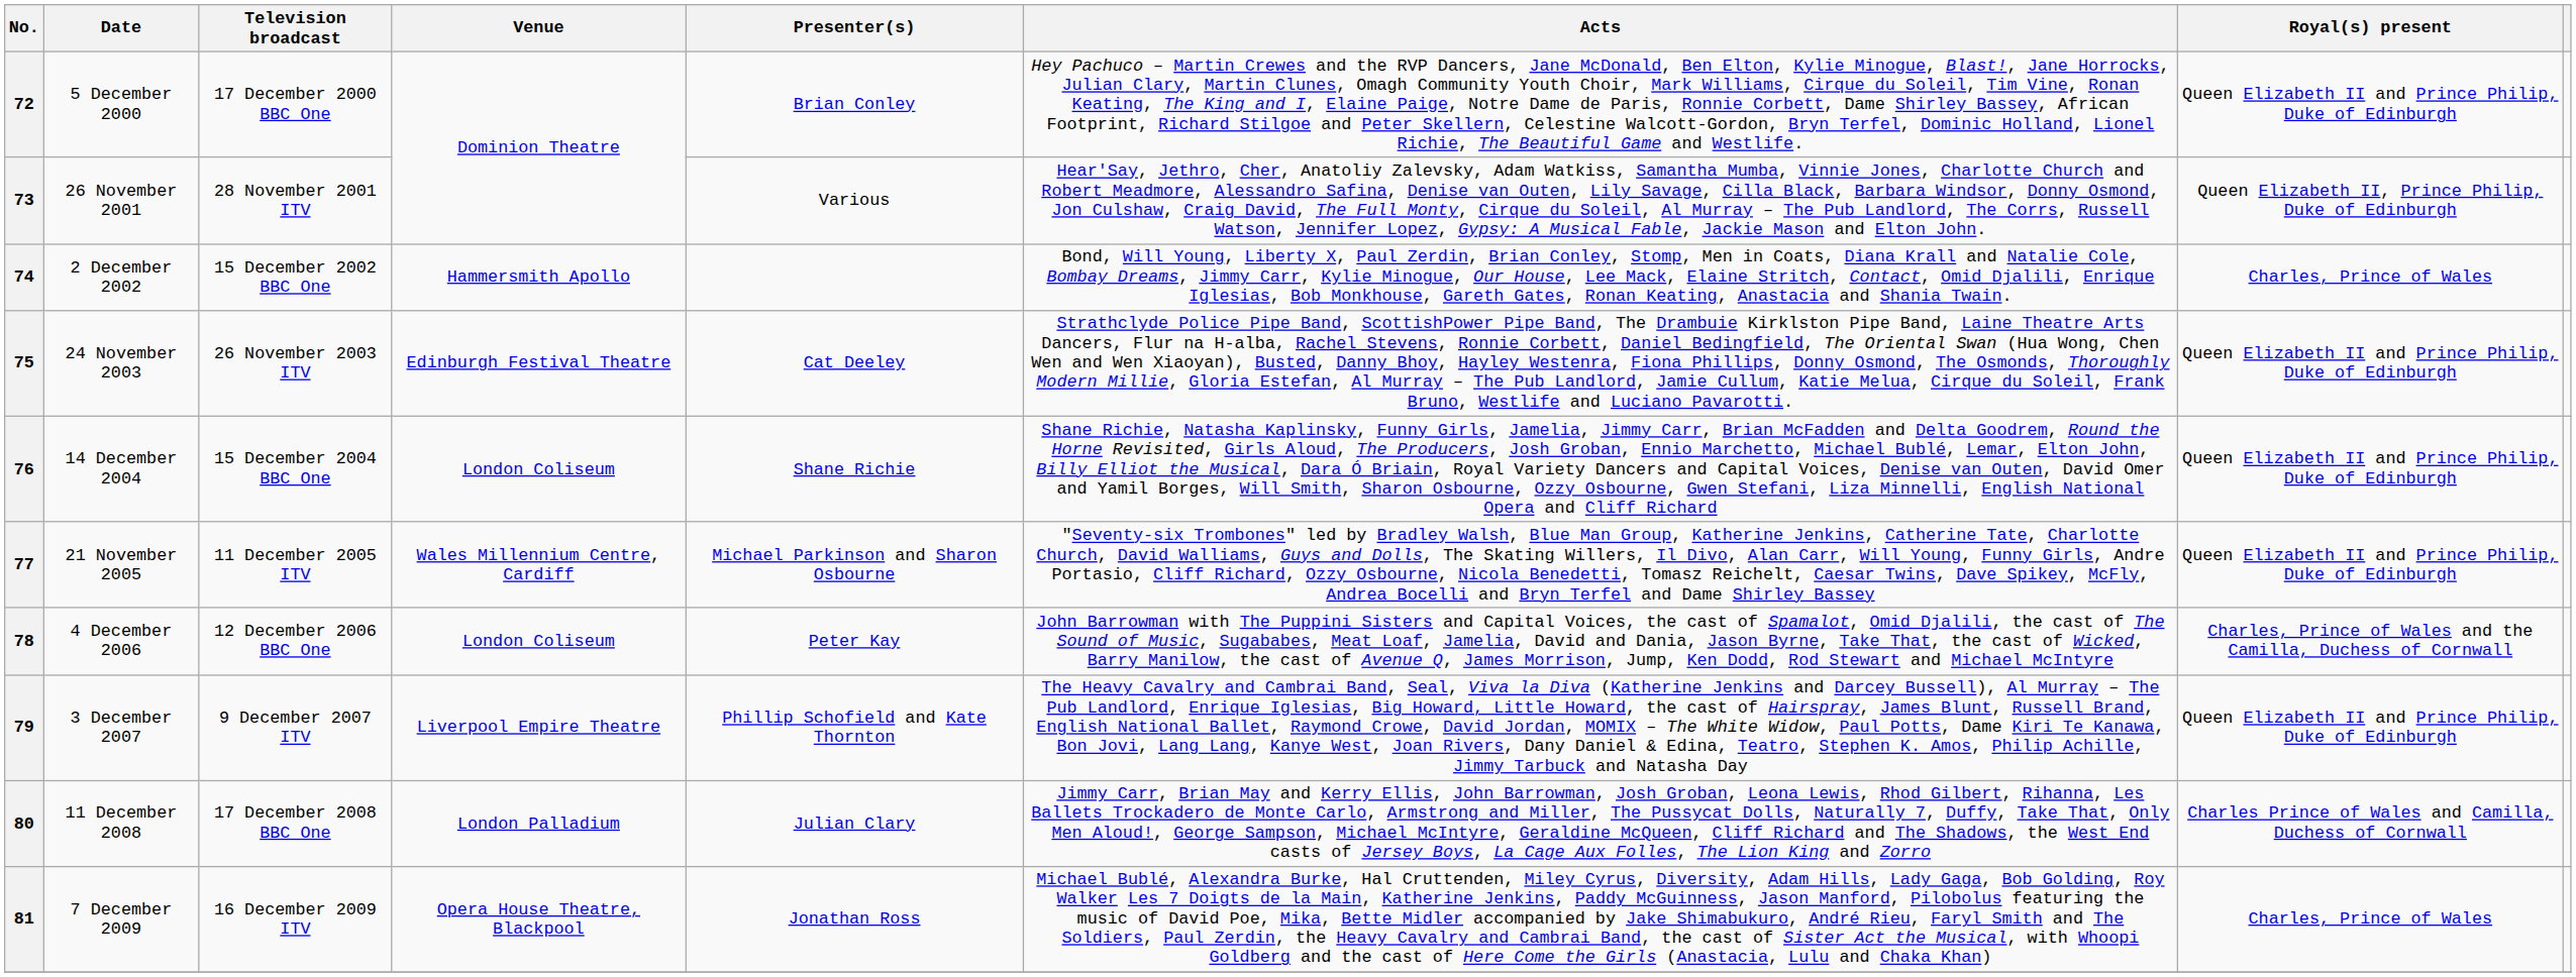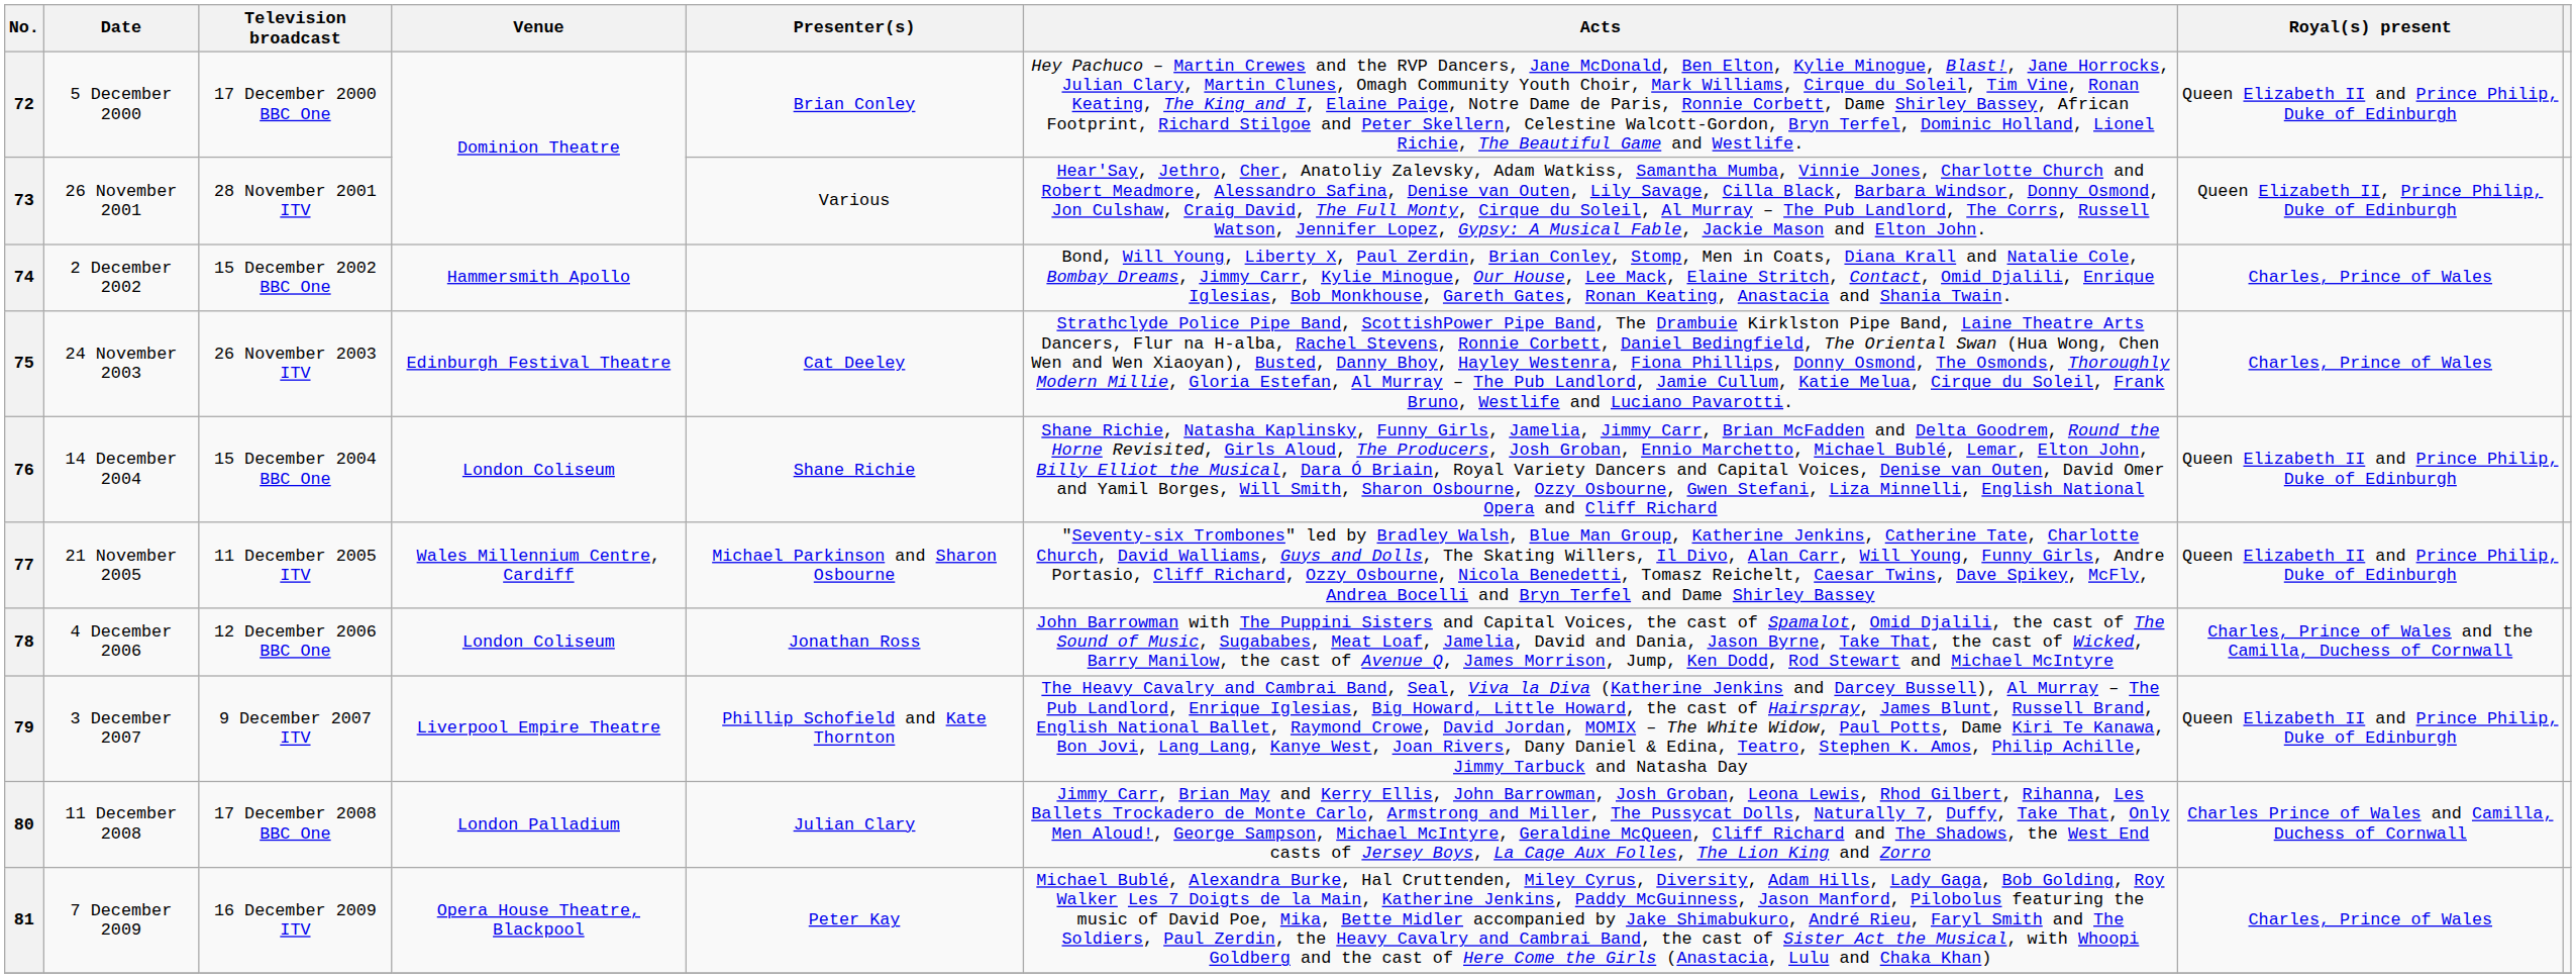75 | Royal(s) present: Queen Elizabeth II and Prince Philip, Duke of Edinburgh -> Charles, Prince of Wales
78 | Presenter(s): Peter Kay -> Jonathan Ross
81 | Presenter(s): Jonathan Ross -> Peter Kay
